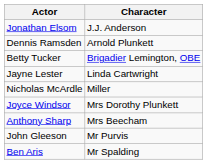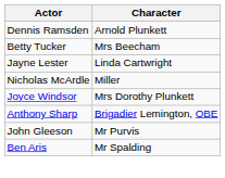- row: Jonathan Elsom | J.J. Anderson
Betty Tucker | Character: Brigadier Lemington, OBE -> Mrs Beecham
Anthony Sharp | Character: Mrs Beecham -> Brigadier Lemington, OBE
